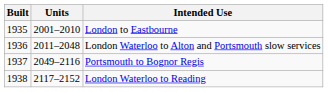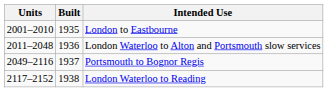columns swapped: Units <-> Built
